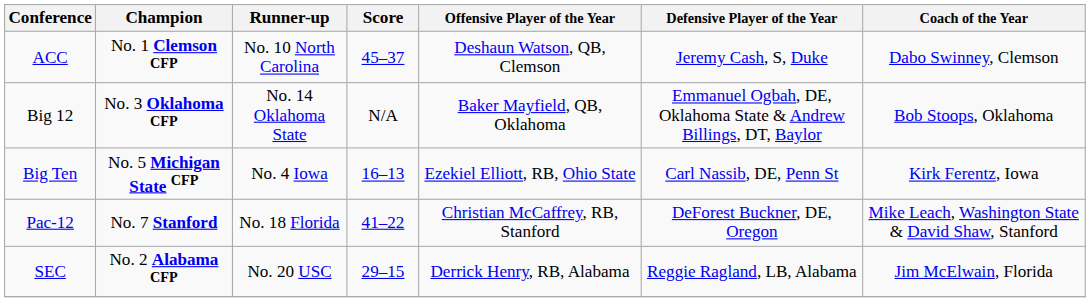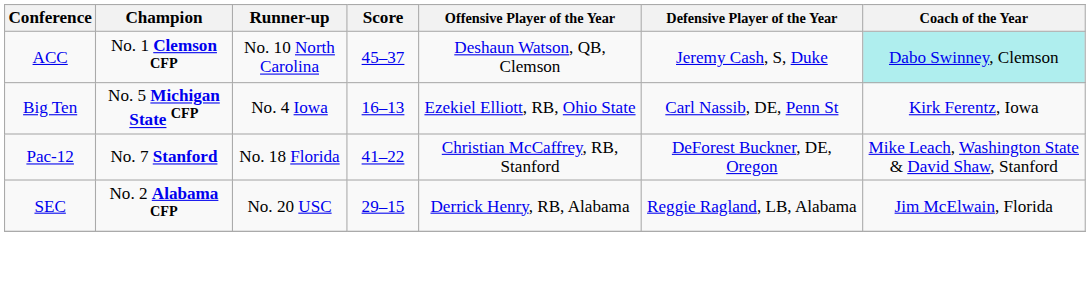ACC | Coach of the Year: no background -> paleturquoise background
- row: Big 12 | No. 3 Oklahoma CFP | No. 14 Oklahoma State | N/A | Baker Mayfield, QB, Oklahoma | Emmanuel Ogbah, DE, Oklahoma State & Andrew Billings, DT, Baylor | Bob Stoops, Oklahoma
